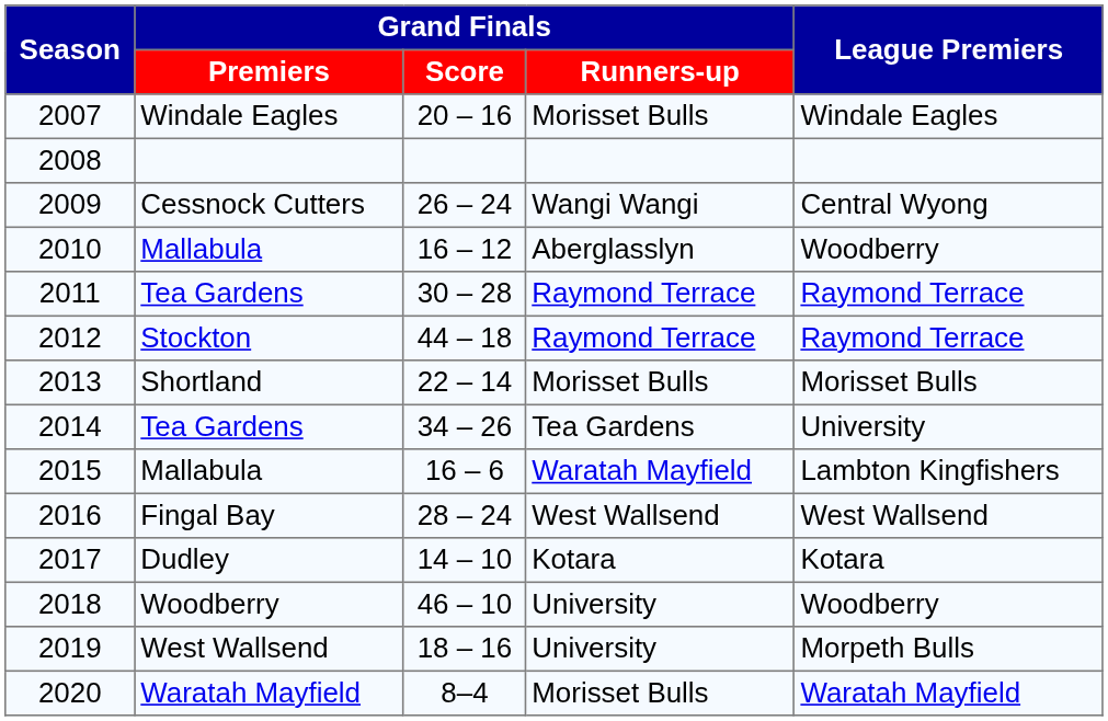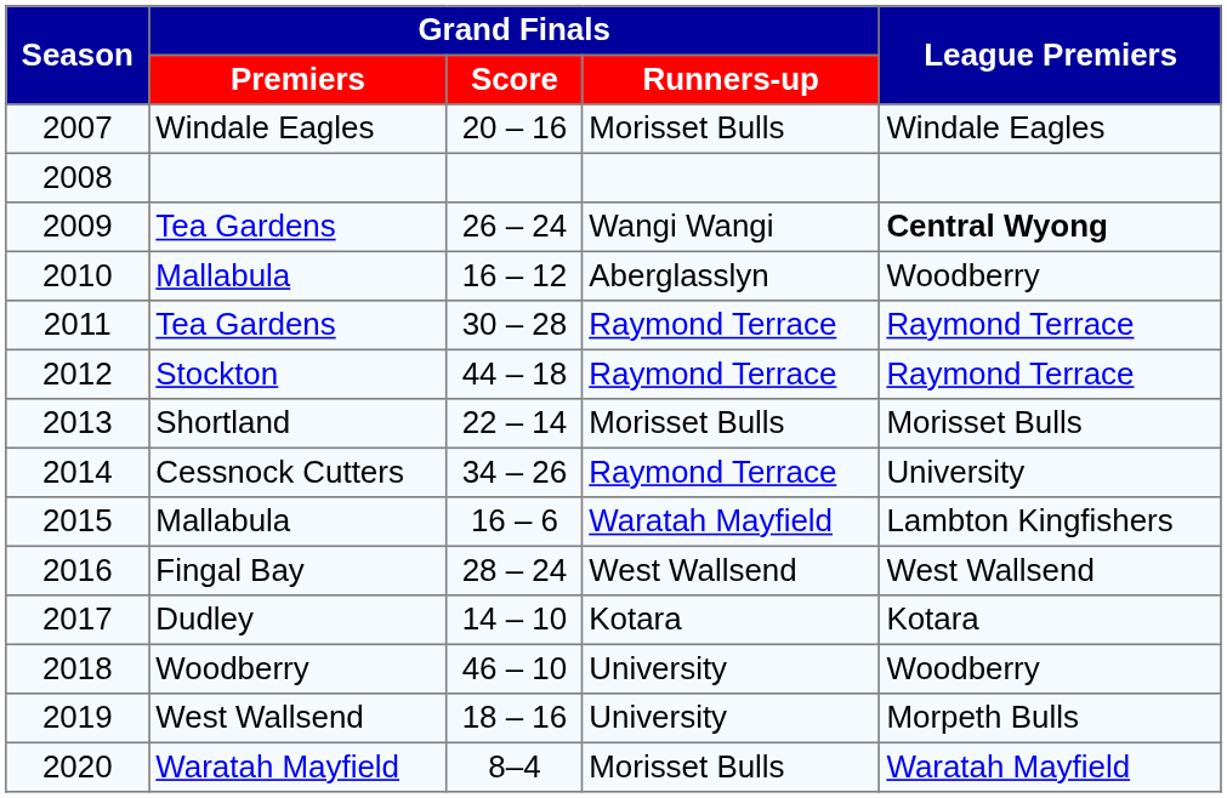2009 | Grand Finals / Premiers: Cessnock Cutters -> Tea Gardens
2009 | League Premiers: normal -> bold
2014 | Grand Finals / Premiers: Tea Gardens -> Cessnock Cutters
2014 | Grand Finals / Runners-up: Tea Gardens -> Raymond Terrace
